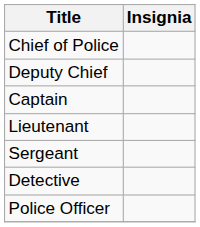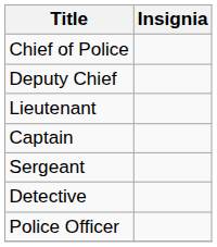rows swapped: Captain <-> Lieutenant
